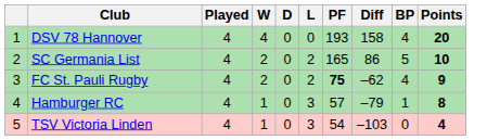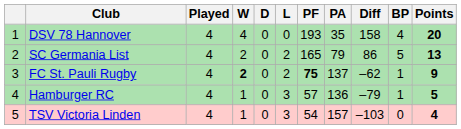+ column: PA | 35 | 79 | 137 | 136 | 157
SC Germania List | Points: 10 -> 13
FC St. Pauli Rugby | W: normal -> bold
FC St. Pauli Rugby | BP: 4 -> 1
Hamburger RC | Points: 8 -> 5
